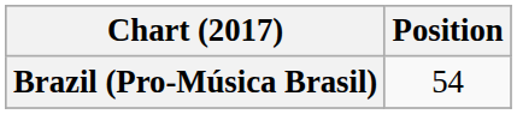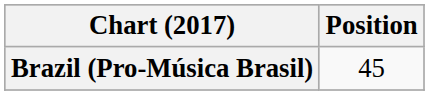Brazil (Pro-Música Brasil) | Position: 54 -> 45
